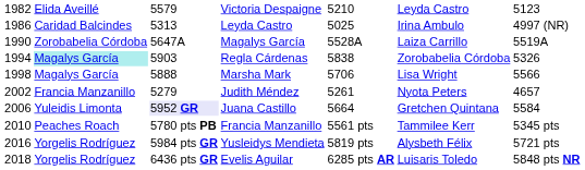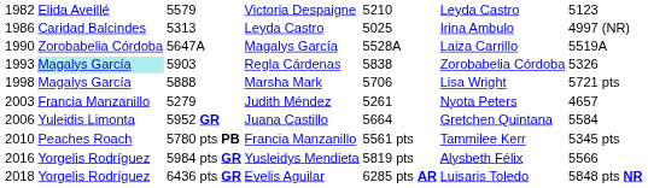Regla Cárdenas | column 1: 1994 -> 1993
Marsha Mark | column 7: 5566 -> 5721 pts
Judith Méndez | column 1: 2002 -> 2003
Juana Castillo | column 3: lavender background -> no background
Yusleidys Mendieta | column 7: 5721 pts -> 5566
